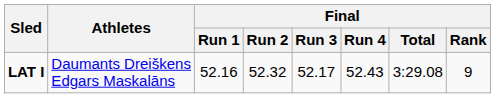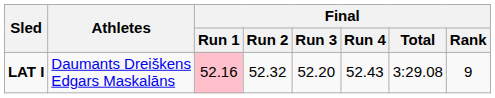LAT I | Final / Run 1: no background -> pink background
LAT I | Final / Run 3: 52.17 -> 52.20
